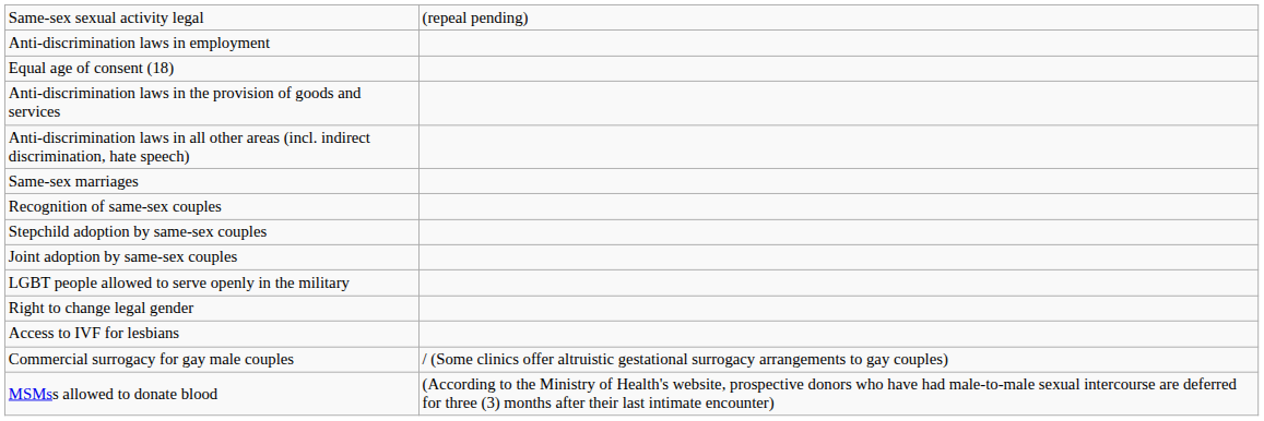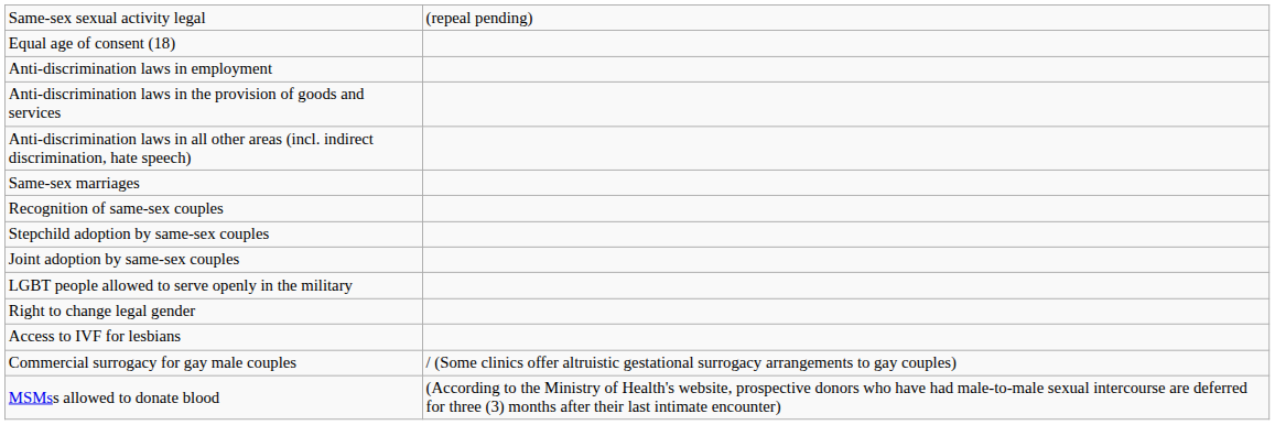rows swapped: Equal age of consent (18) <-> Anti-discrimination laws in employment
